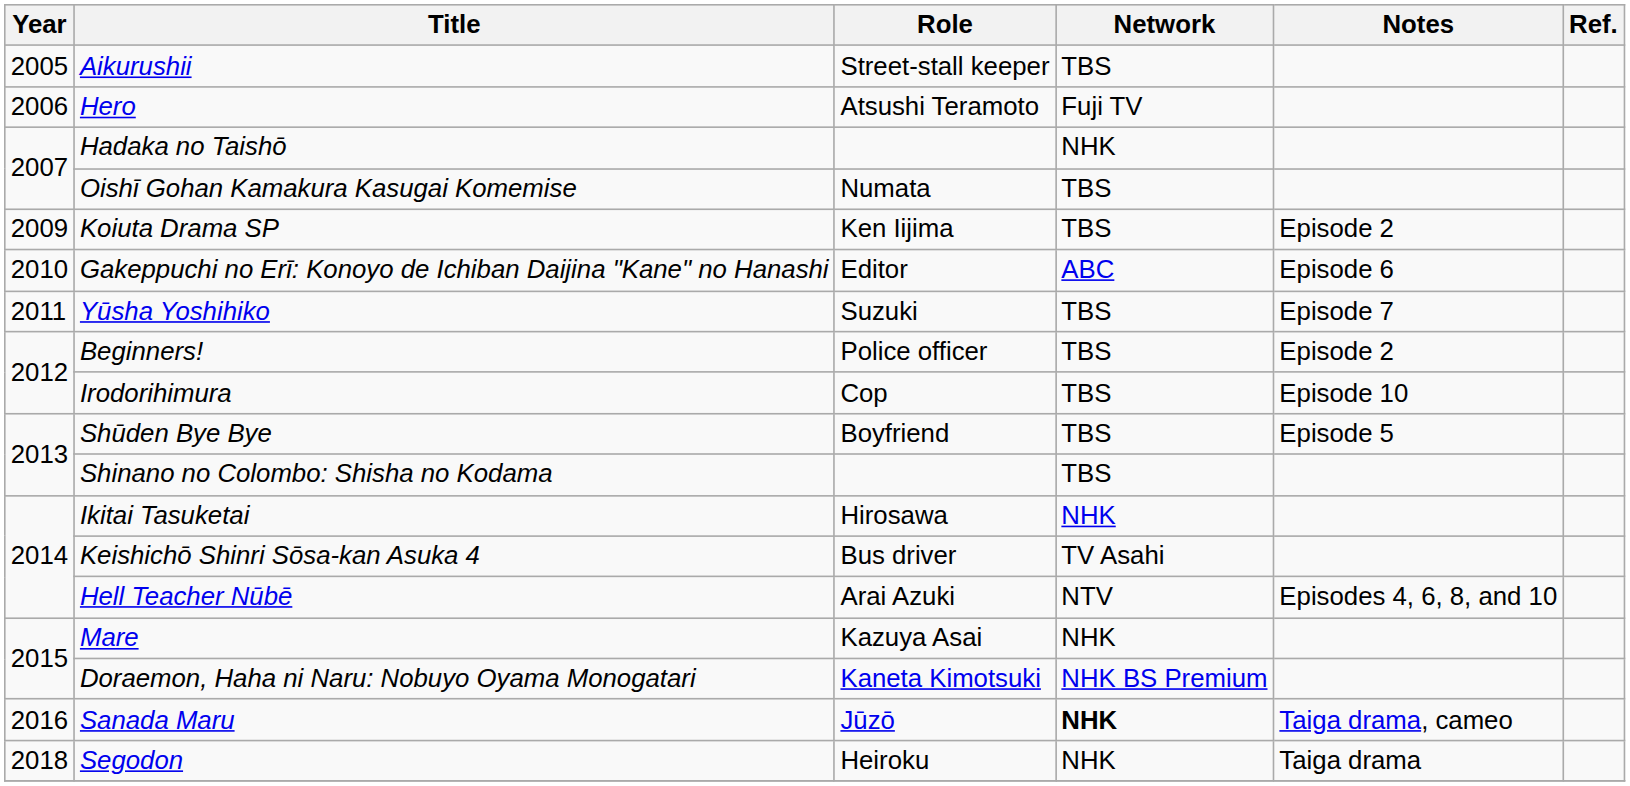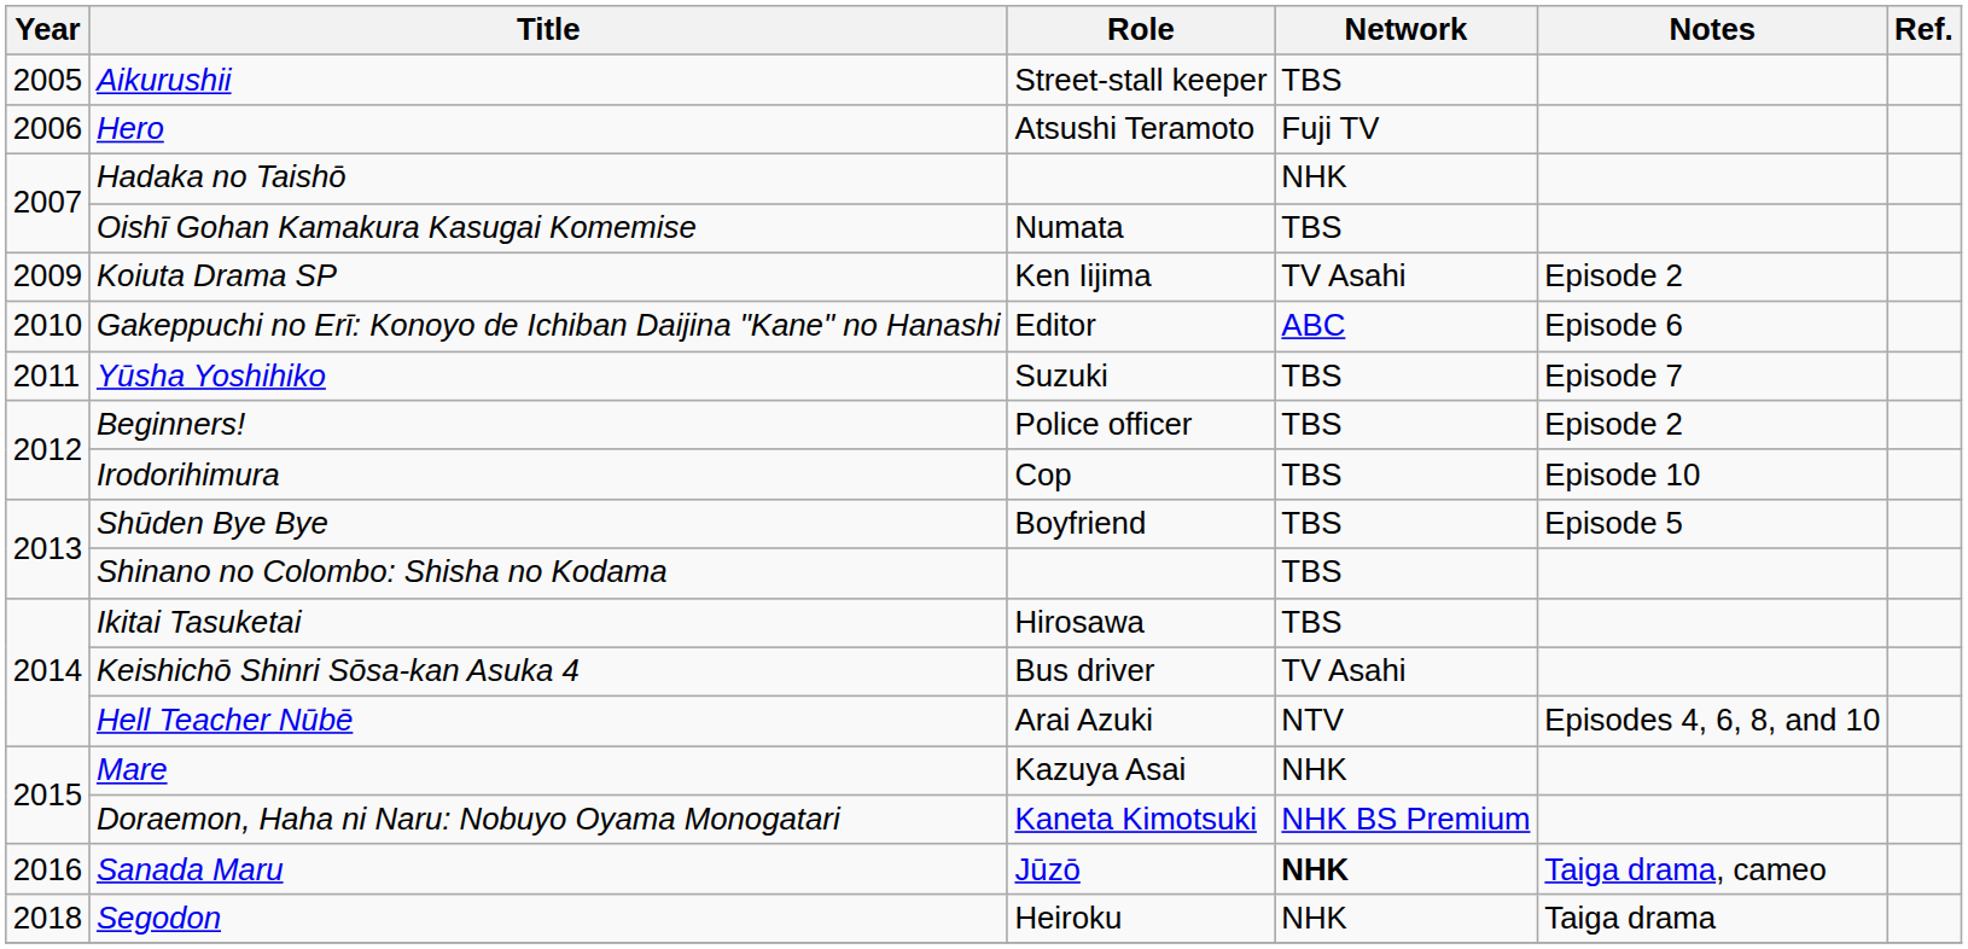Koiuta Drama SP | Network: TBS -> TV Asahi
Ikitai Tasuketai | Network: NHK -> TBS
